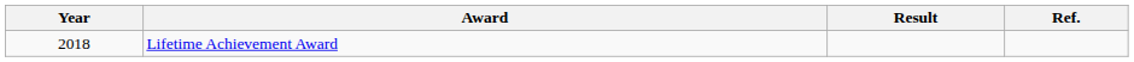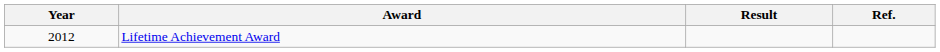Lifetime Achievement Award | Year: 2018 -> 2012
